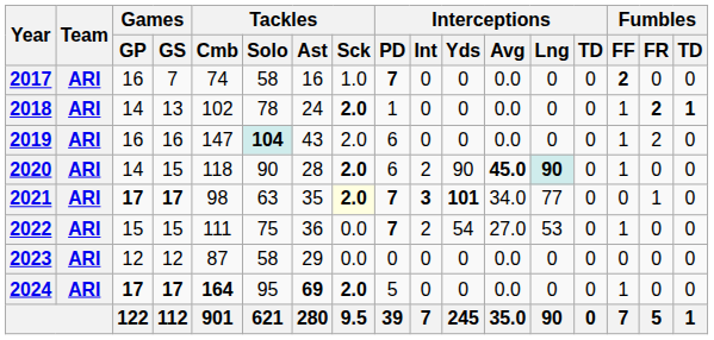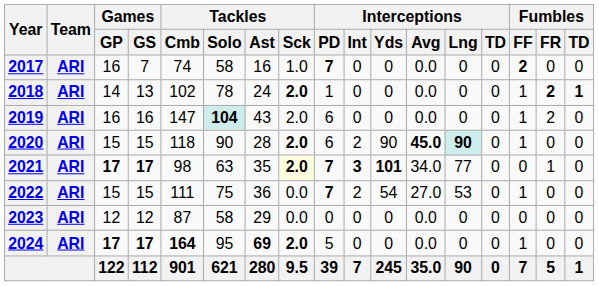2020 | Games / GP: 14 -> 15
